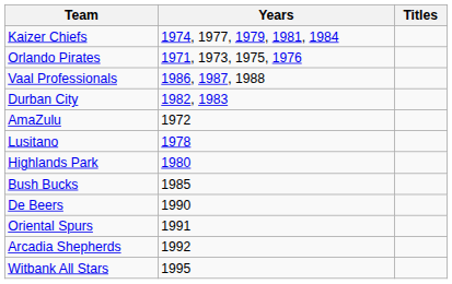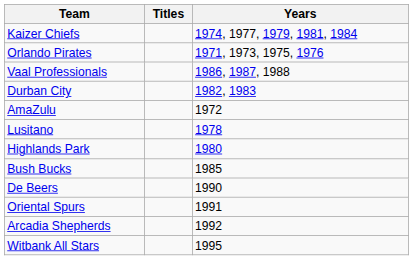columns swapped: Titles <-> Years
